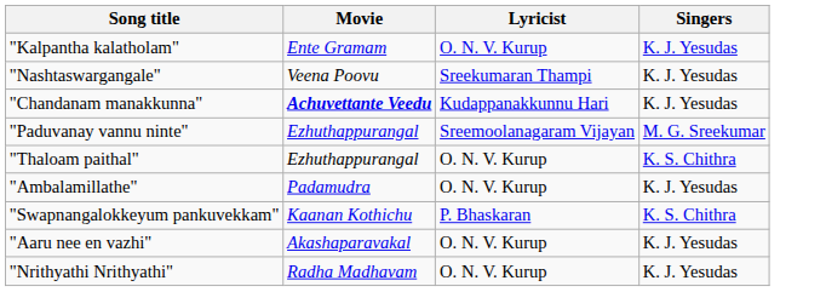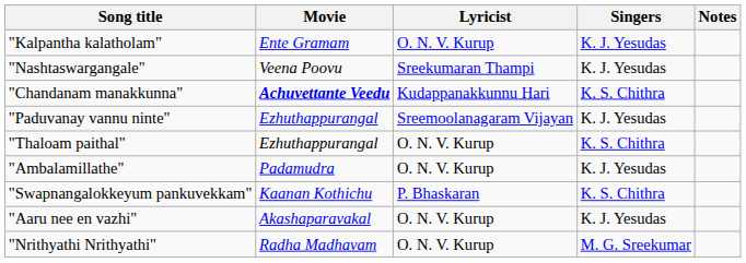+ column: Notes
"Chandanam manakkunna" | Singers: K. J. Yesudas -> K. S. Chithra
"Paduvanay vannu ninte" | Singers: M. G. Sreekumar -> K. J. Yesudas
"Nrithyathi Nrithyathi" | Singers: K. J. Yesudas -> M. G. Sreekumar
